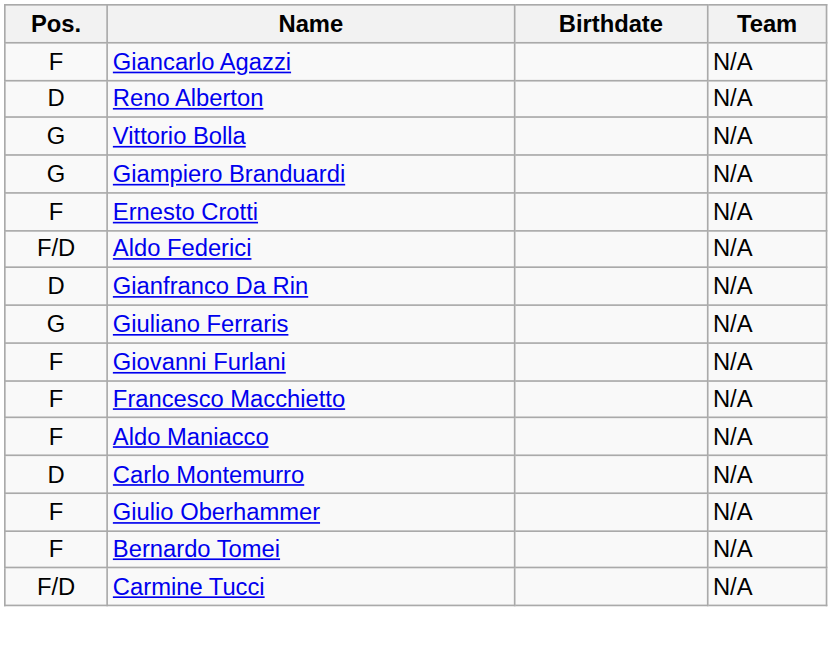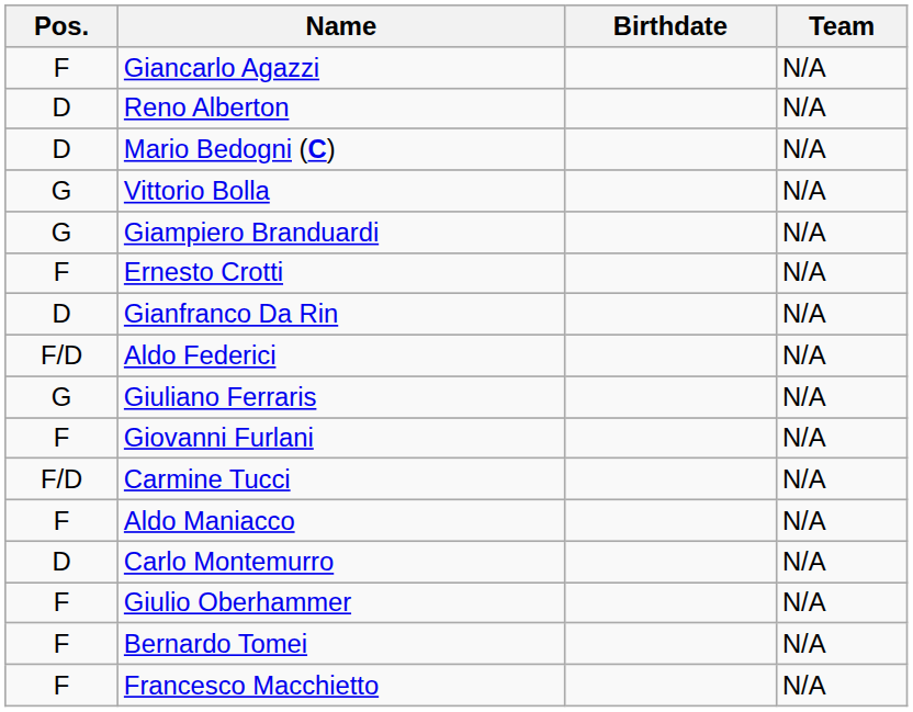+ row: D | Mario Bedogni (C) | N/A
rows swapped: Gianfranco Da Rin <-> Aldo Federici
rows swapped: Francesco Macchietto <-> Carmine Tucci
